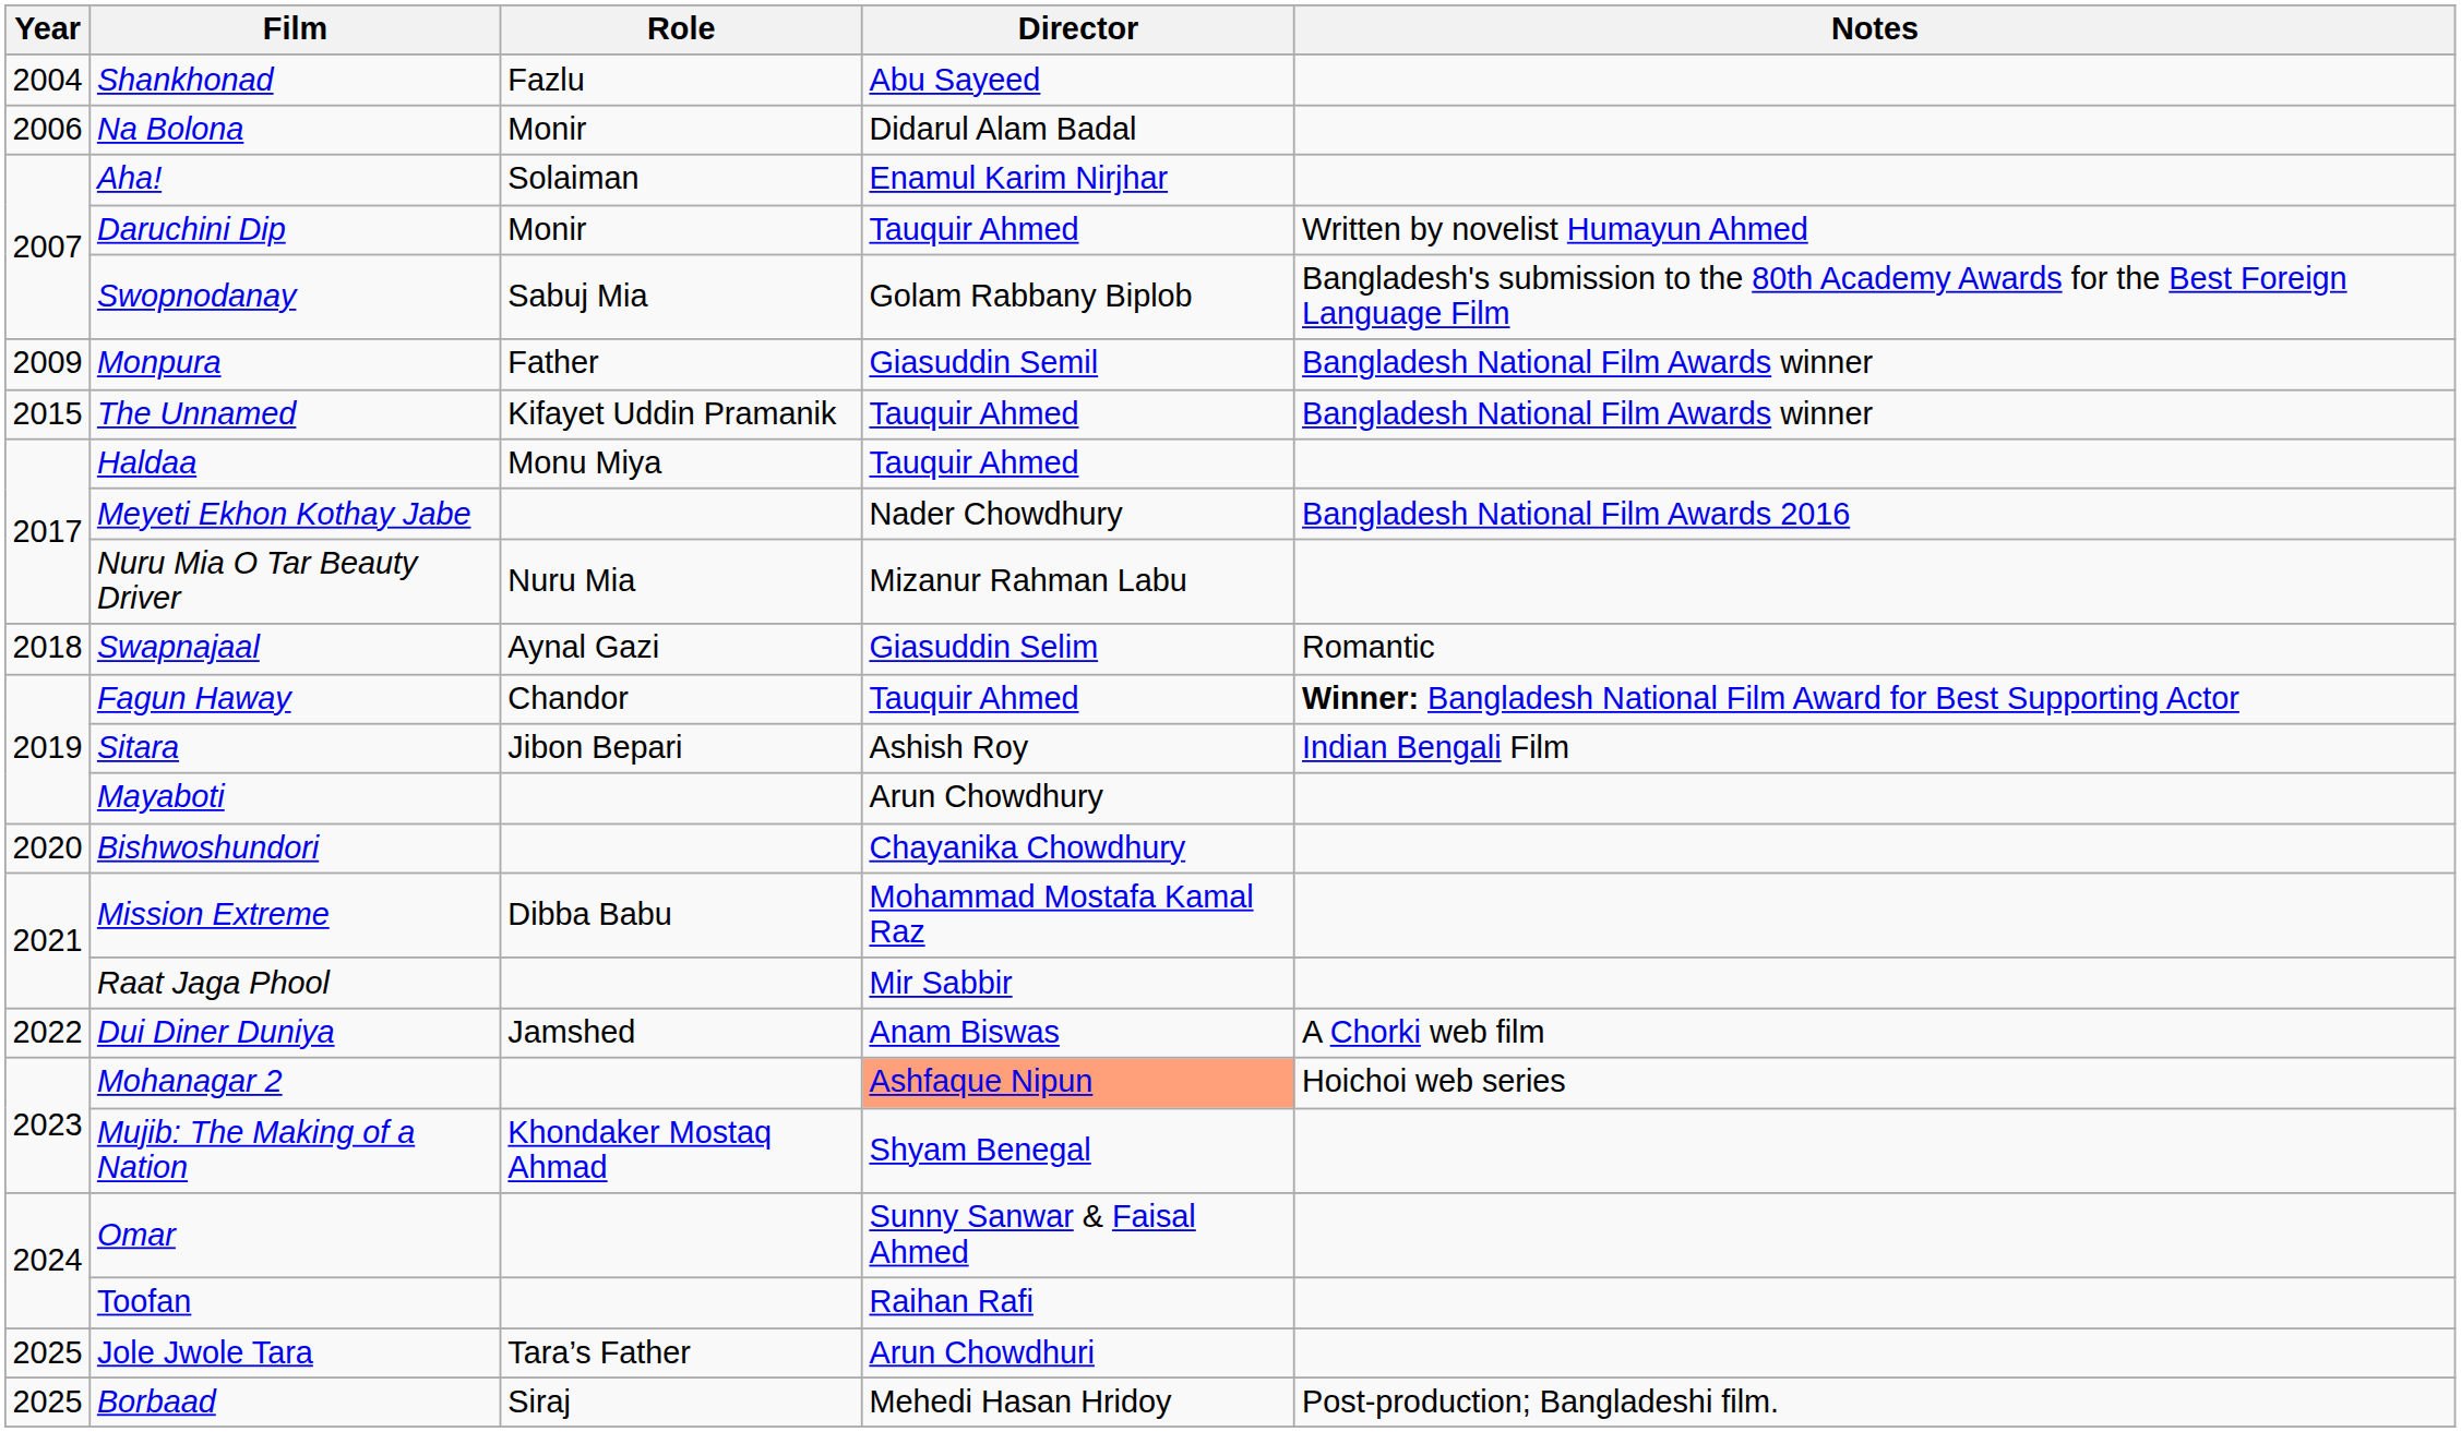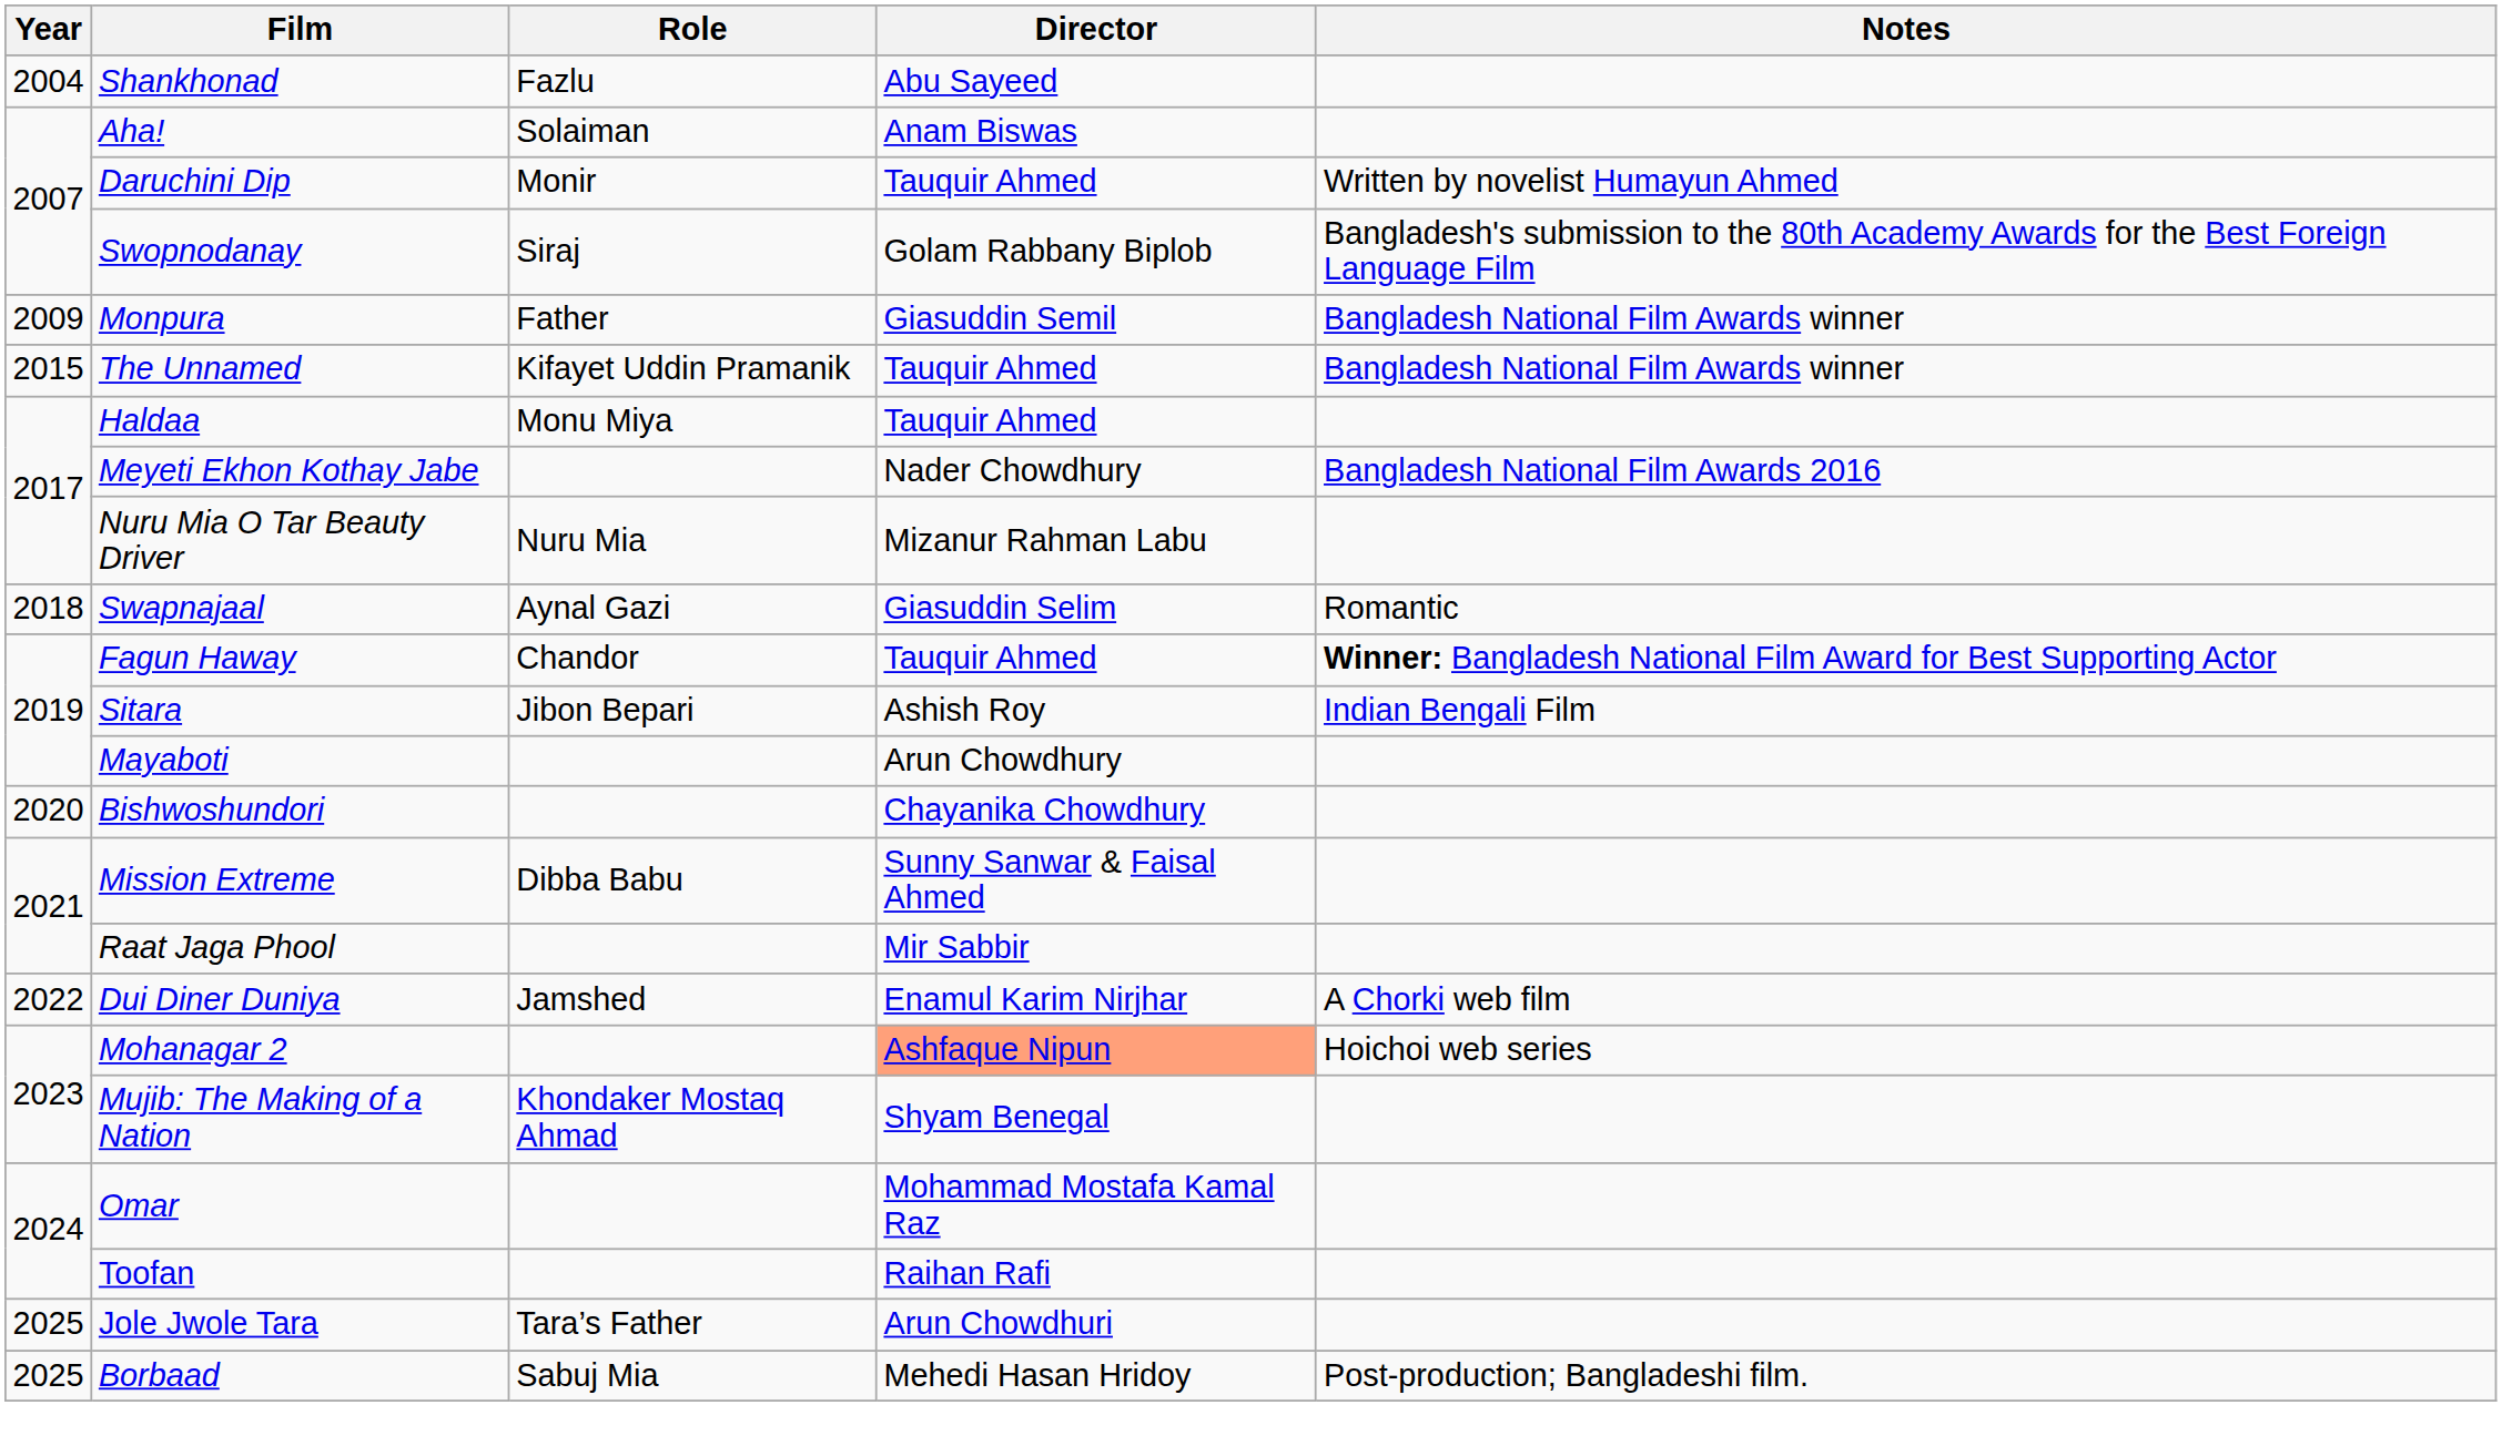- row: 2006 | Na Bolona | Monir | Didarul Alam Badal
Aha! | Director: Enamul Karim Nirjhar -> Anam Biswas
Swopnodanay | Role: Sabuj Mia -> Siraj
Mission Extreme | Director: Mohammad Mostafa Kamal Raz -> Sunny Sanwar & Faisal Ahmed
Dui Diner Duniya | Director: Anam Biswas -> Enamul Karim Nirjhar
Omar | Director: Sunny Sanwar & Faisal Ahmed -> Mohammad Mostafa Kamal Raz
Borbaad | Role: Siraj -> Sabuj Mia
